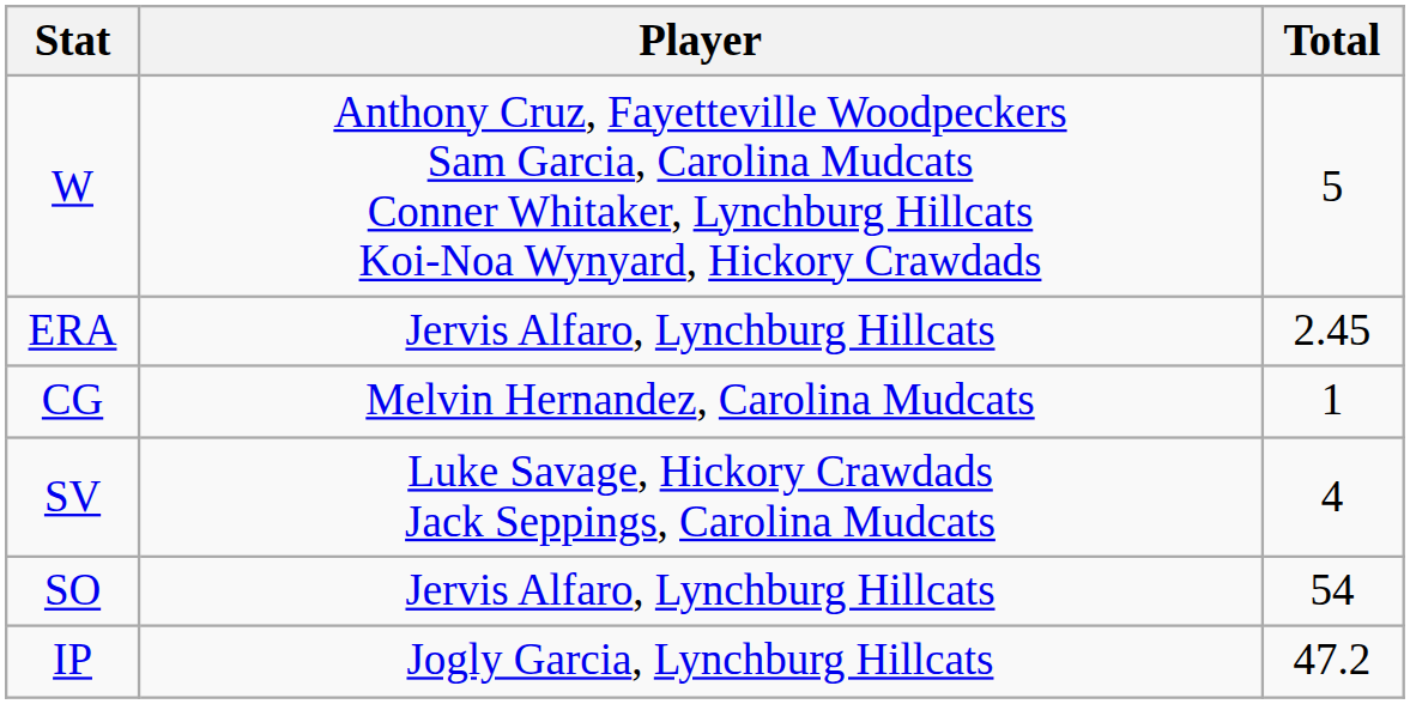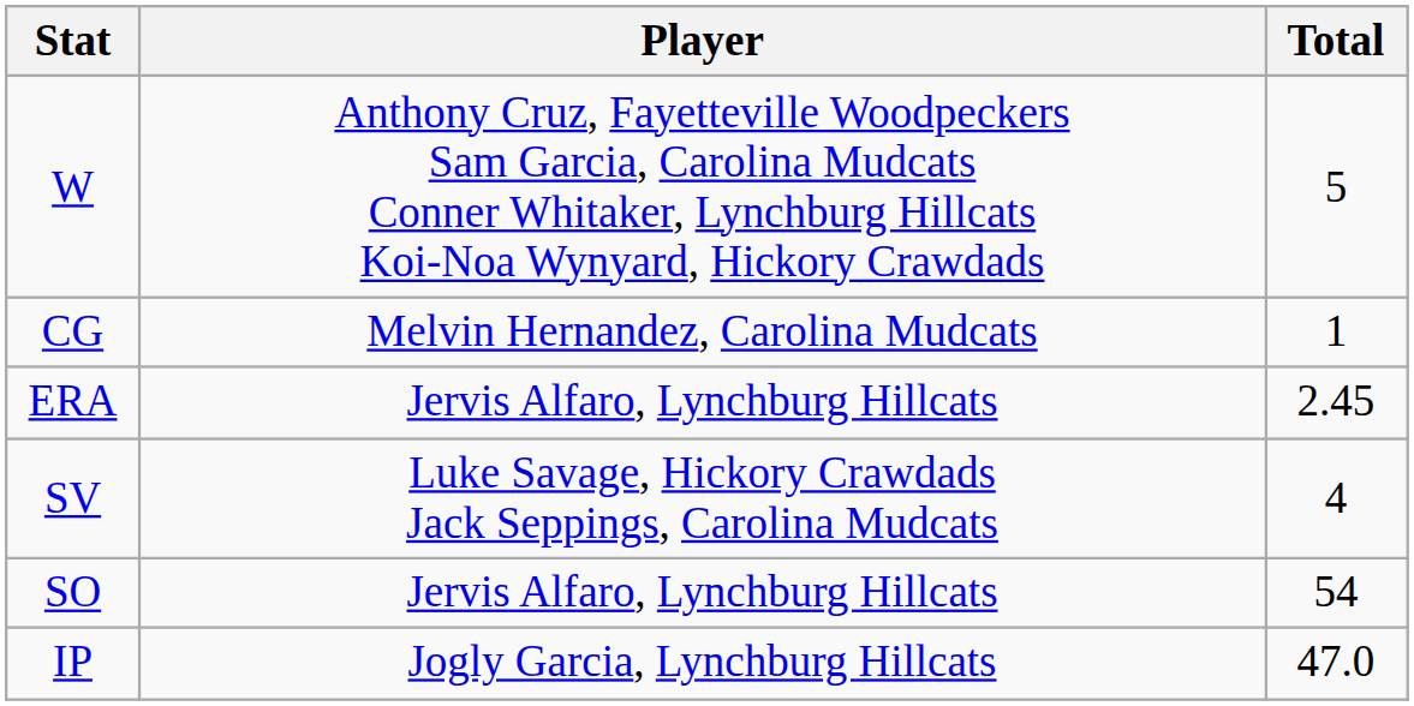rows swapped: ERA <-> CG
IP | Total: 47.2 -> 47.0
